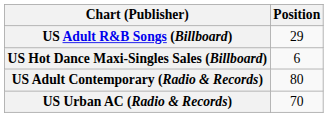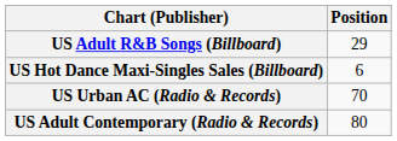rows swapped: US Adult Contemporary (Radio & Records) <-> US Urban AC (Radio & Records)
